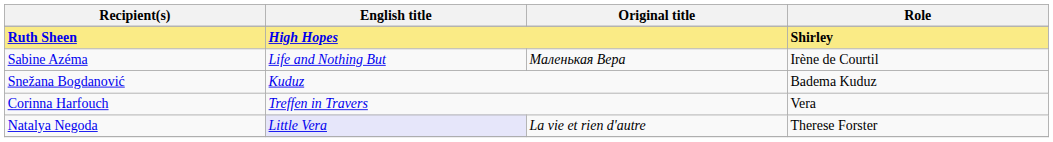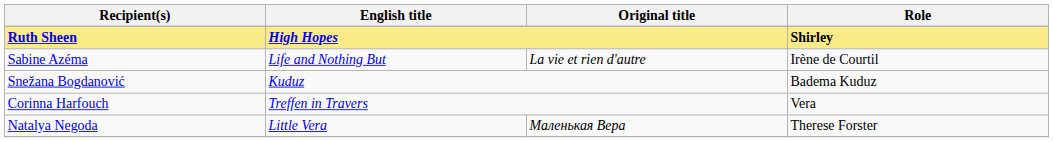Sabine Azéma | Original title: Маленькая Вера -> La vie et rien d'autre
Natalya Negoda | English title: lavender background -> no background
Natalya Negoda | Original title: La vie et rien d'autre -> Маленькая Вера
